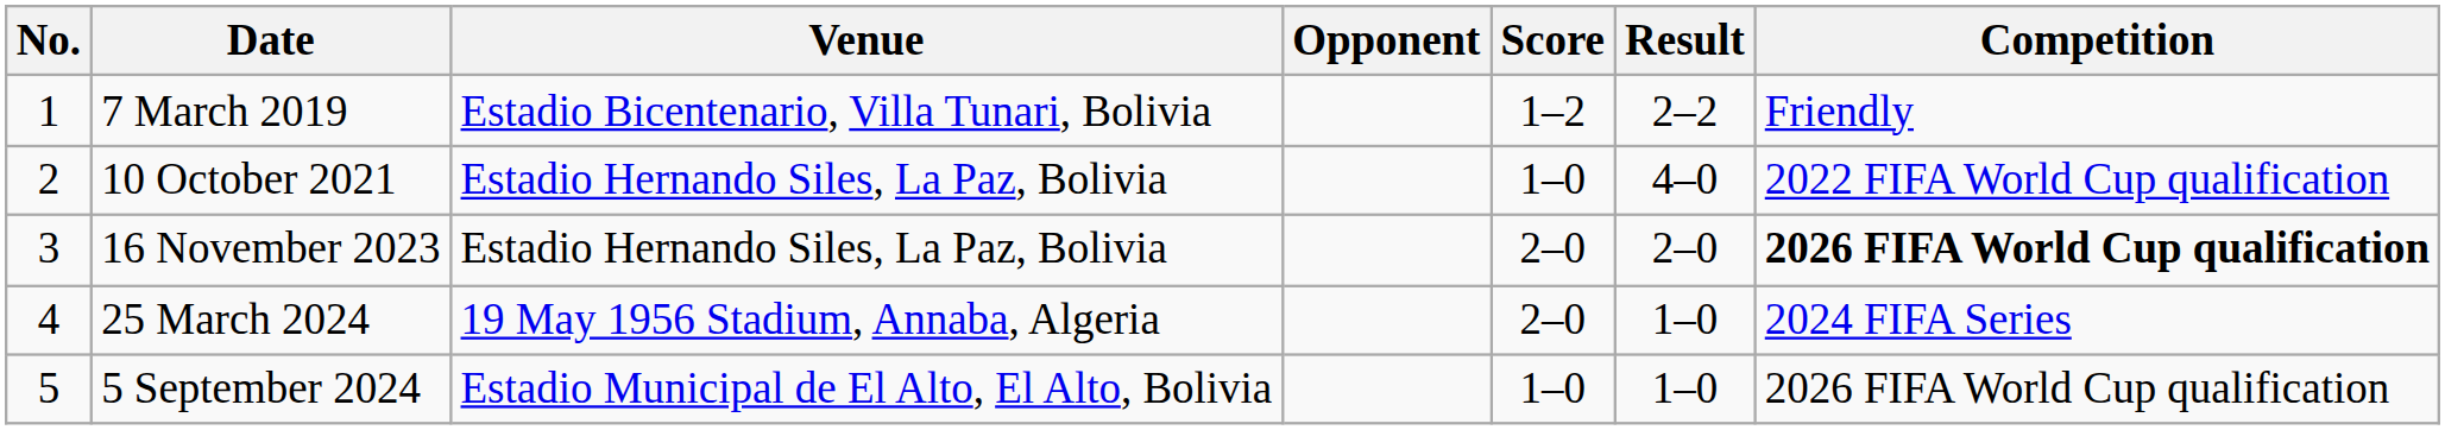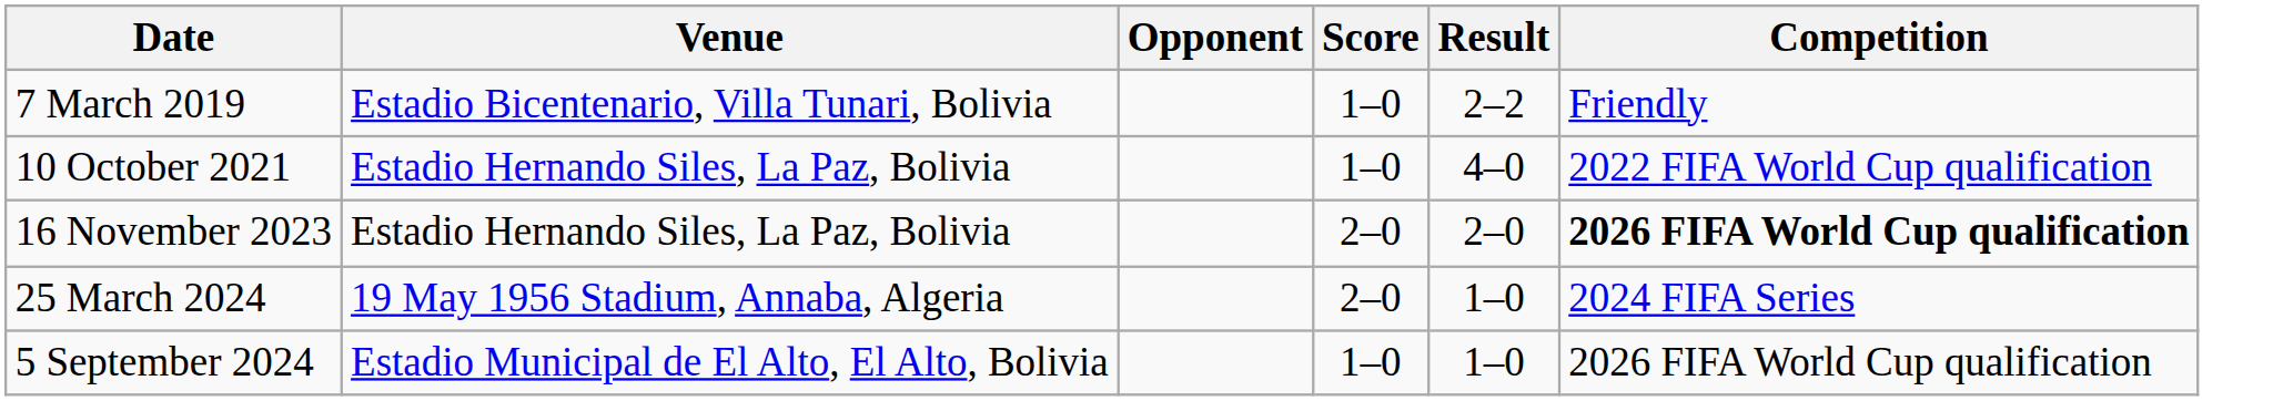- column: No. | 1 | 2 | 3 | 4 | 5
7 March 2019 | Score: 1–2 -> 1–0
